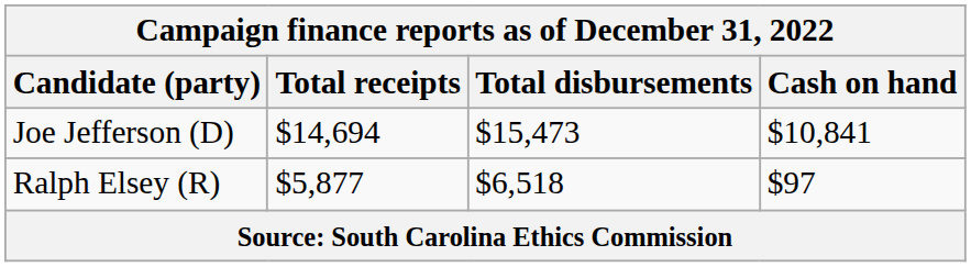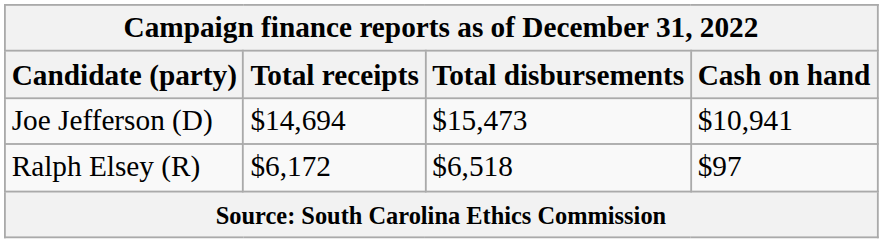Joe Jefferson (D) | Cash on hand: $10,841 -> $10,941
Ralph Elsey (R) | Total receipts: $5,877 -> $6,172
